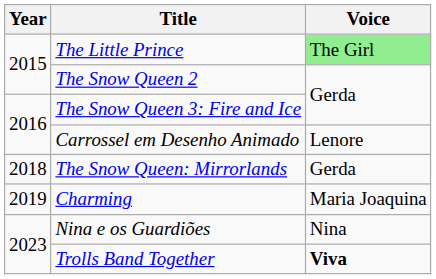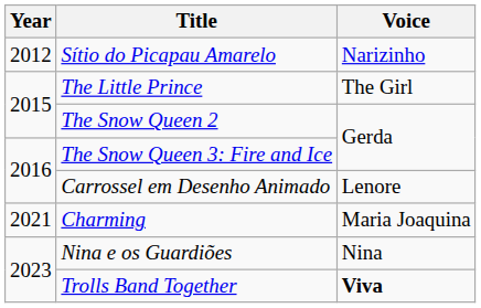+ row: 2012 | Sítio do Picapau Amarelo | Narizinho
The Little Prince | Voice: lightgreen background -> no background
- row: 2018 | The Snow Queen: Mirrorlands | Gerda
Charming | Year: 2019 -> 2021
